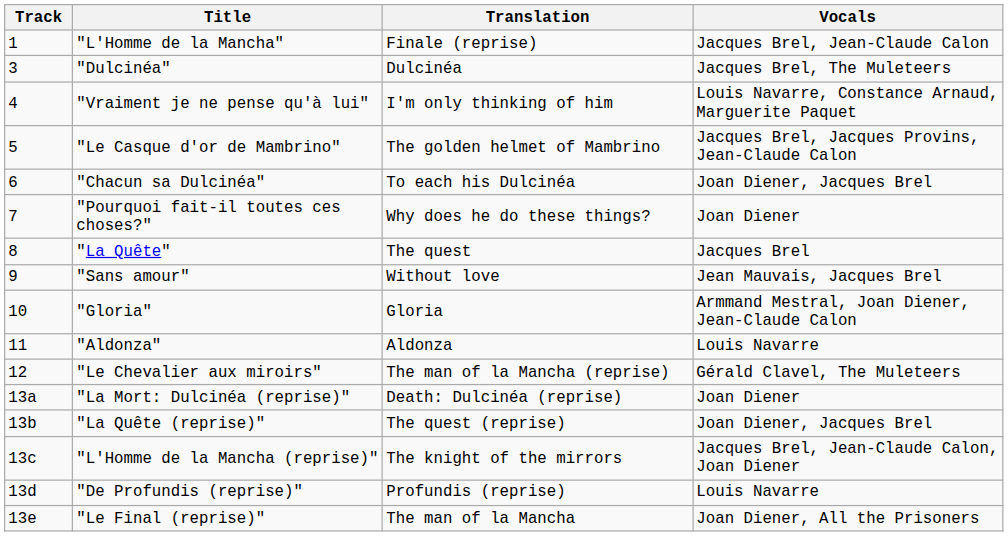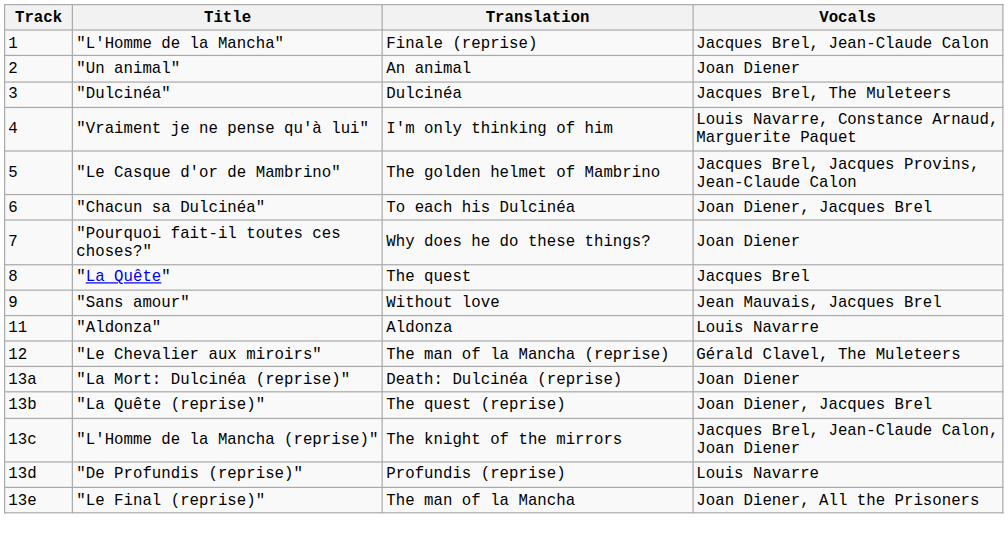+ row: 2 | "Un animal" | An animal | Joan Diener
- row: 10 | "Gloria" | Gloria | Armmand Mestral, Joan Diener, Jean-Claude Calon
